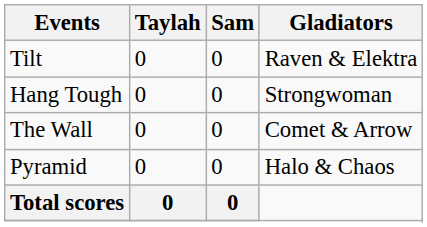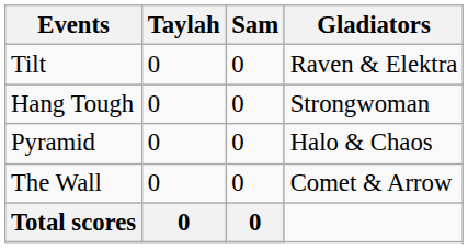rows swapped: The Wall <-> Pyramid
